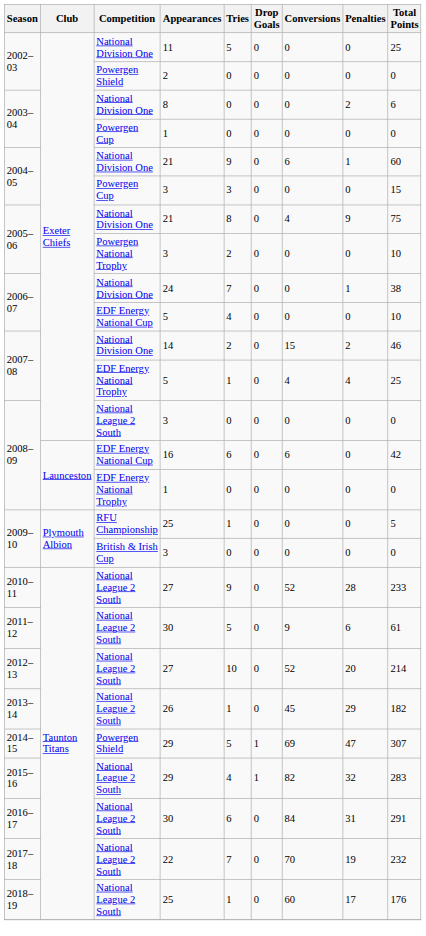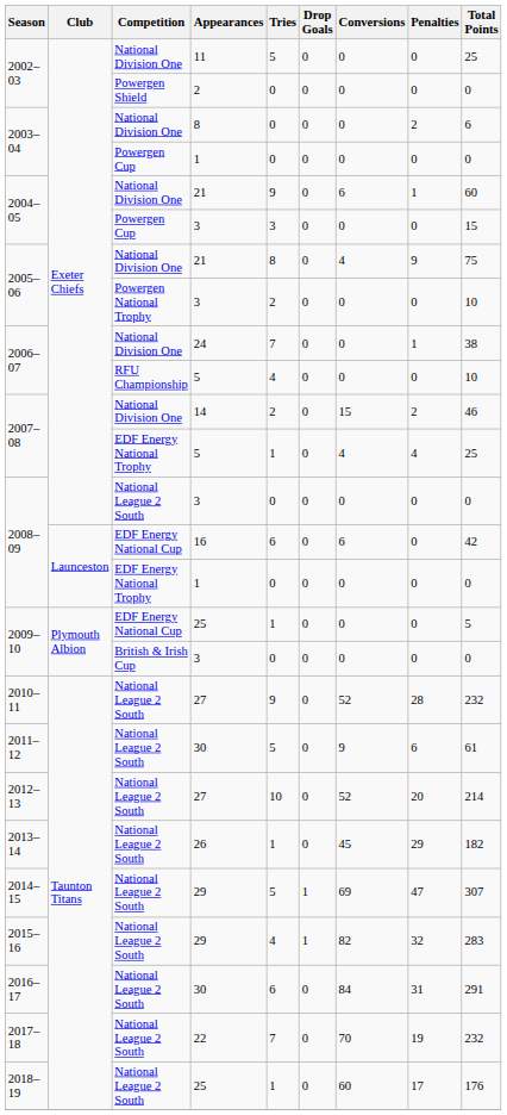2006–07 / 5 | Competition: EDF Energy National Cup -> RFU Championship
2009–10 / 25 | Competition: RFU Championship -> EDF Energy National Cup
2010–11 | Total Points: 233 -> 232
2014–15 | Competition: Powergen Shield -> National League 2 South
